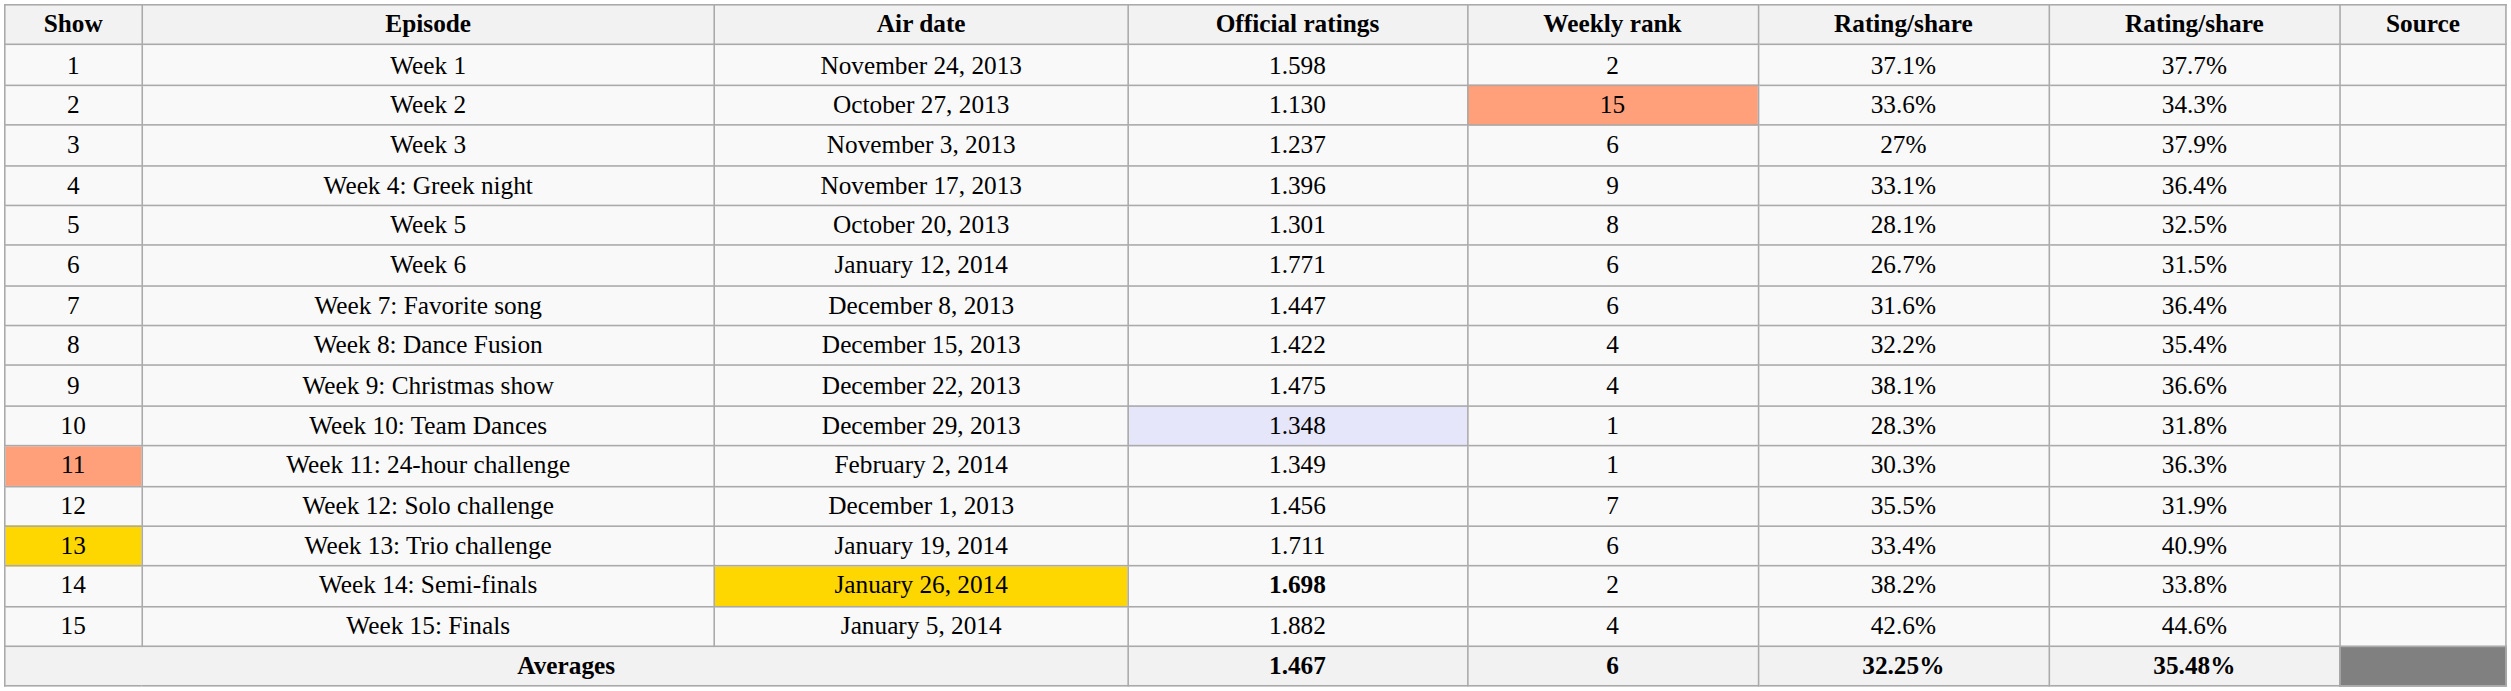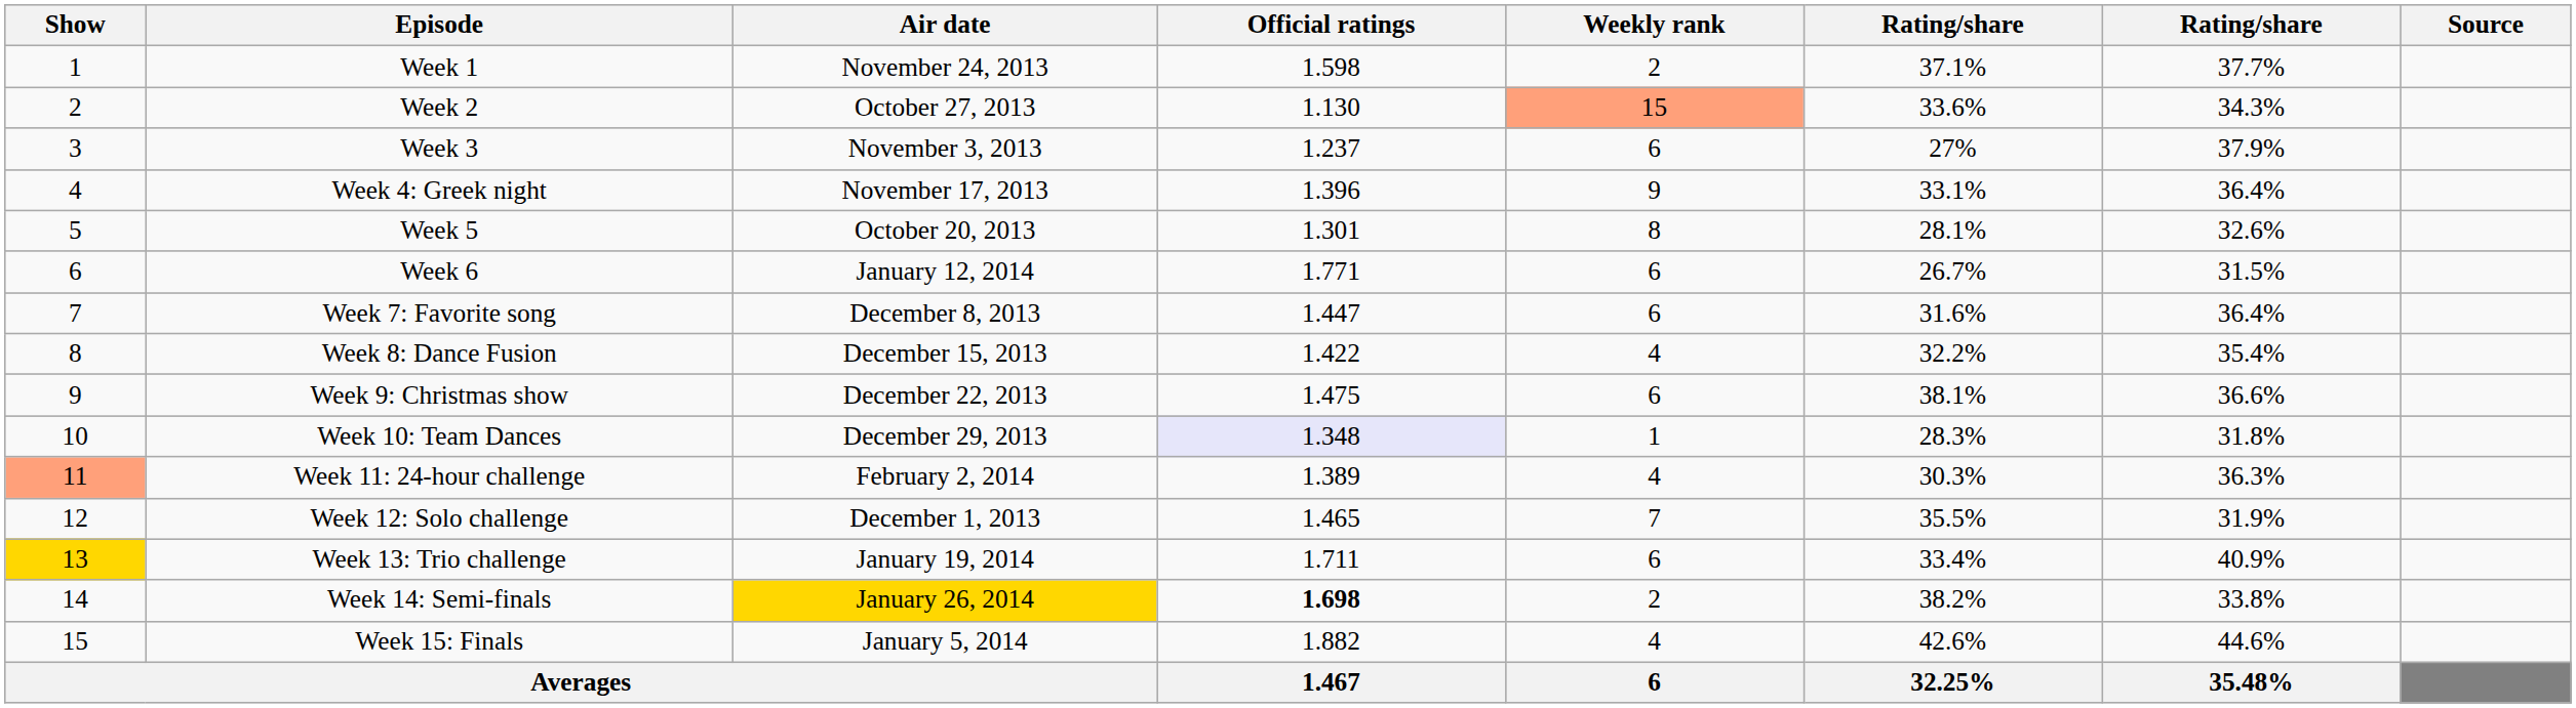Week 5 | column 7: 32.5% -> 32.6%
Week 9: Christmas show | Weekly rank: 4 -> 6
Week 11: 24-hour challenge | Official ratings: 1.349 -> 1.389
Week 11: 24-hour challenge | Weekly rank: 1 -> 4
Week 12: Solo challenge | Official ratings: 1.456 -> 1.465
